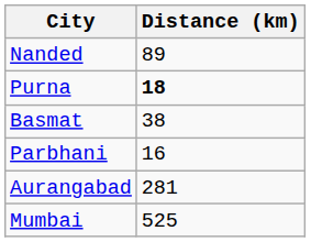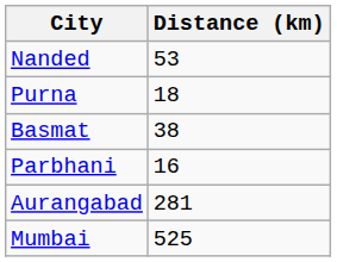Nanded | Distance (km): 89 -> 53
Purna | Distance (km): bold -> normal
